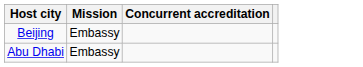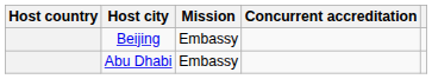+ column: Host country
